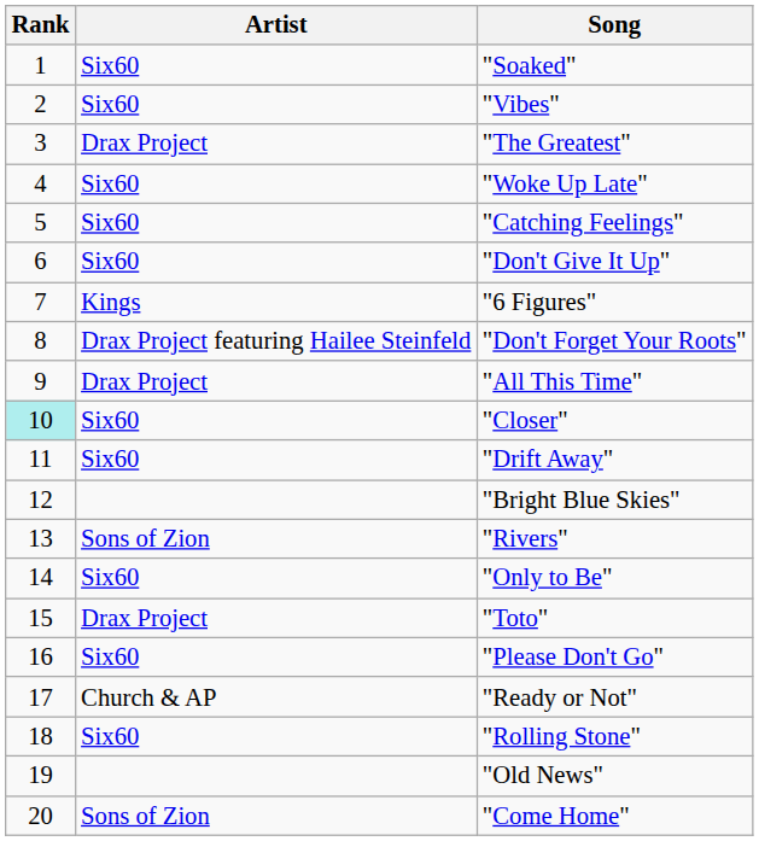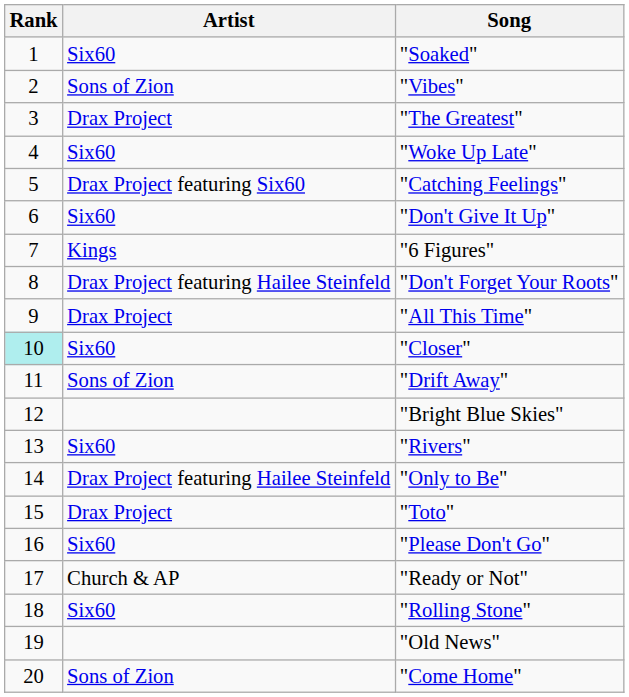"Vibes" | Artist: Six60 -> Sons of Zion
"Catching Feelings" | Artist: Six60 -> Drax Project featuring Six60
"Drift Away" | Artist: Six60 -> Sons of Zion
"Rivers" | Artist: Sons of Zion -> Six60
"Only to Be" | Artist: Six60 -> Drax Project featuring Hailee Steinfeld
